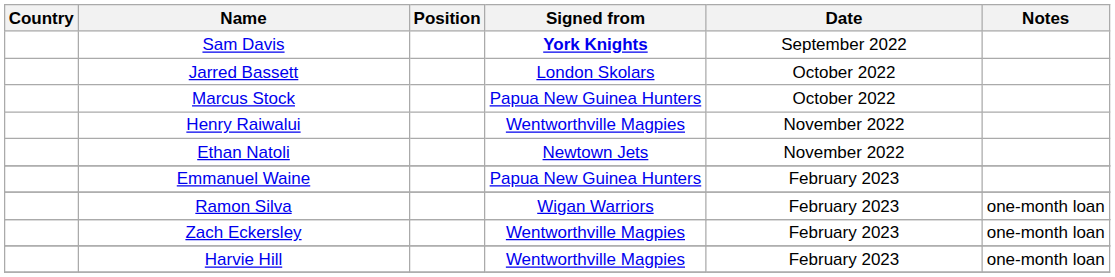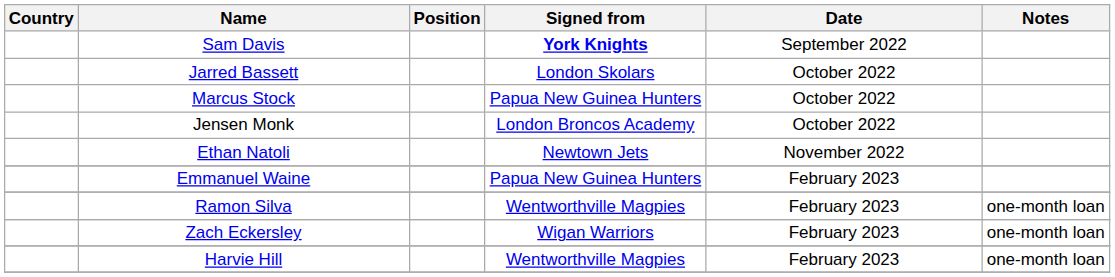+ row: Jensen Monk | London Broncos Academy | October 2022
- row: Henry Raiwalui | Wentworthville Magpies | November 2022
Ramon Silva | Signed from: Wigan Warriors -> Wentworthville Magpies
Zach Eckersley | Signed from: Wentworthville Magpies -> Wigan Warriors
